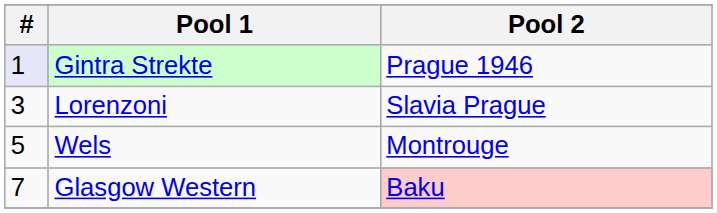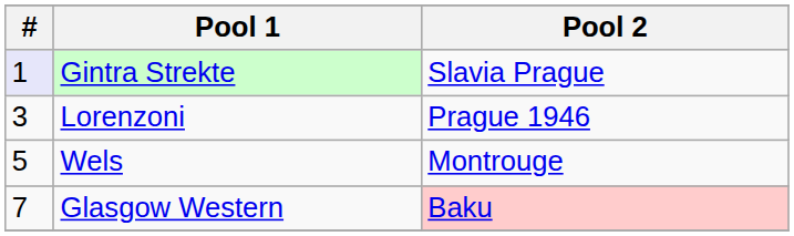Gintra Strekte | Pool 2: Prague 1946 -> Slavia Prague
Lorenzoni | Pool 2: Slavia Prague -> Prague 1946
